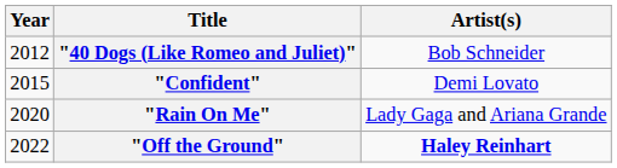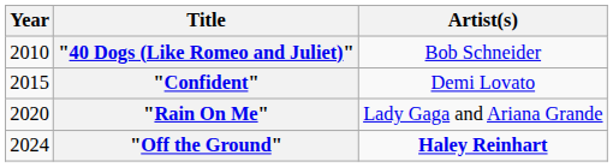"40 Dogs (Like Romeo and Juliet)" | Year: 2012 -> 2010
"Off the Ground" | Year: 2022 -> 2024
